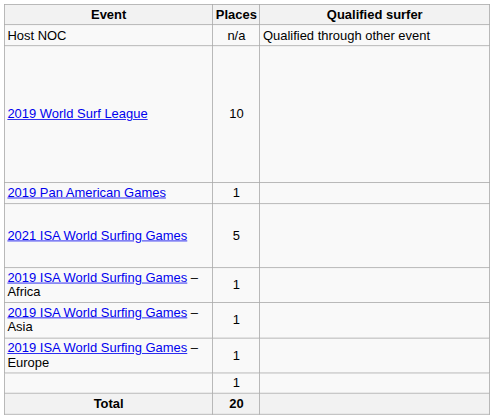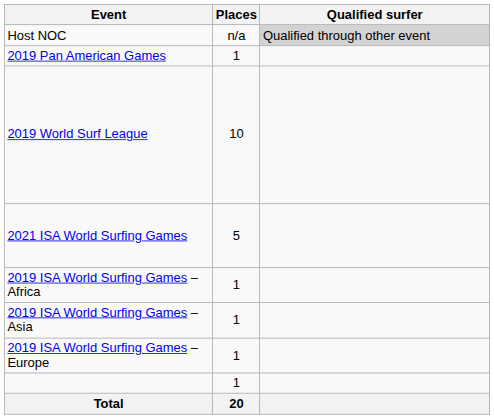Host NOC | Qualified surfer: no background -> lightgrey background
rows swapped: 2019 Pan American Games <-> 2019 World Surf League
